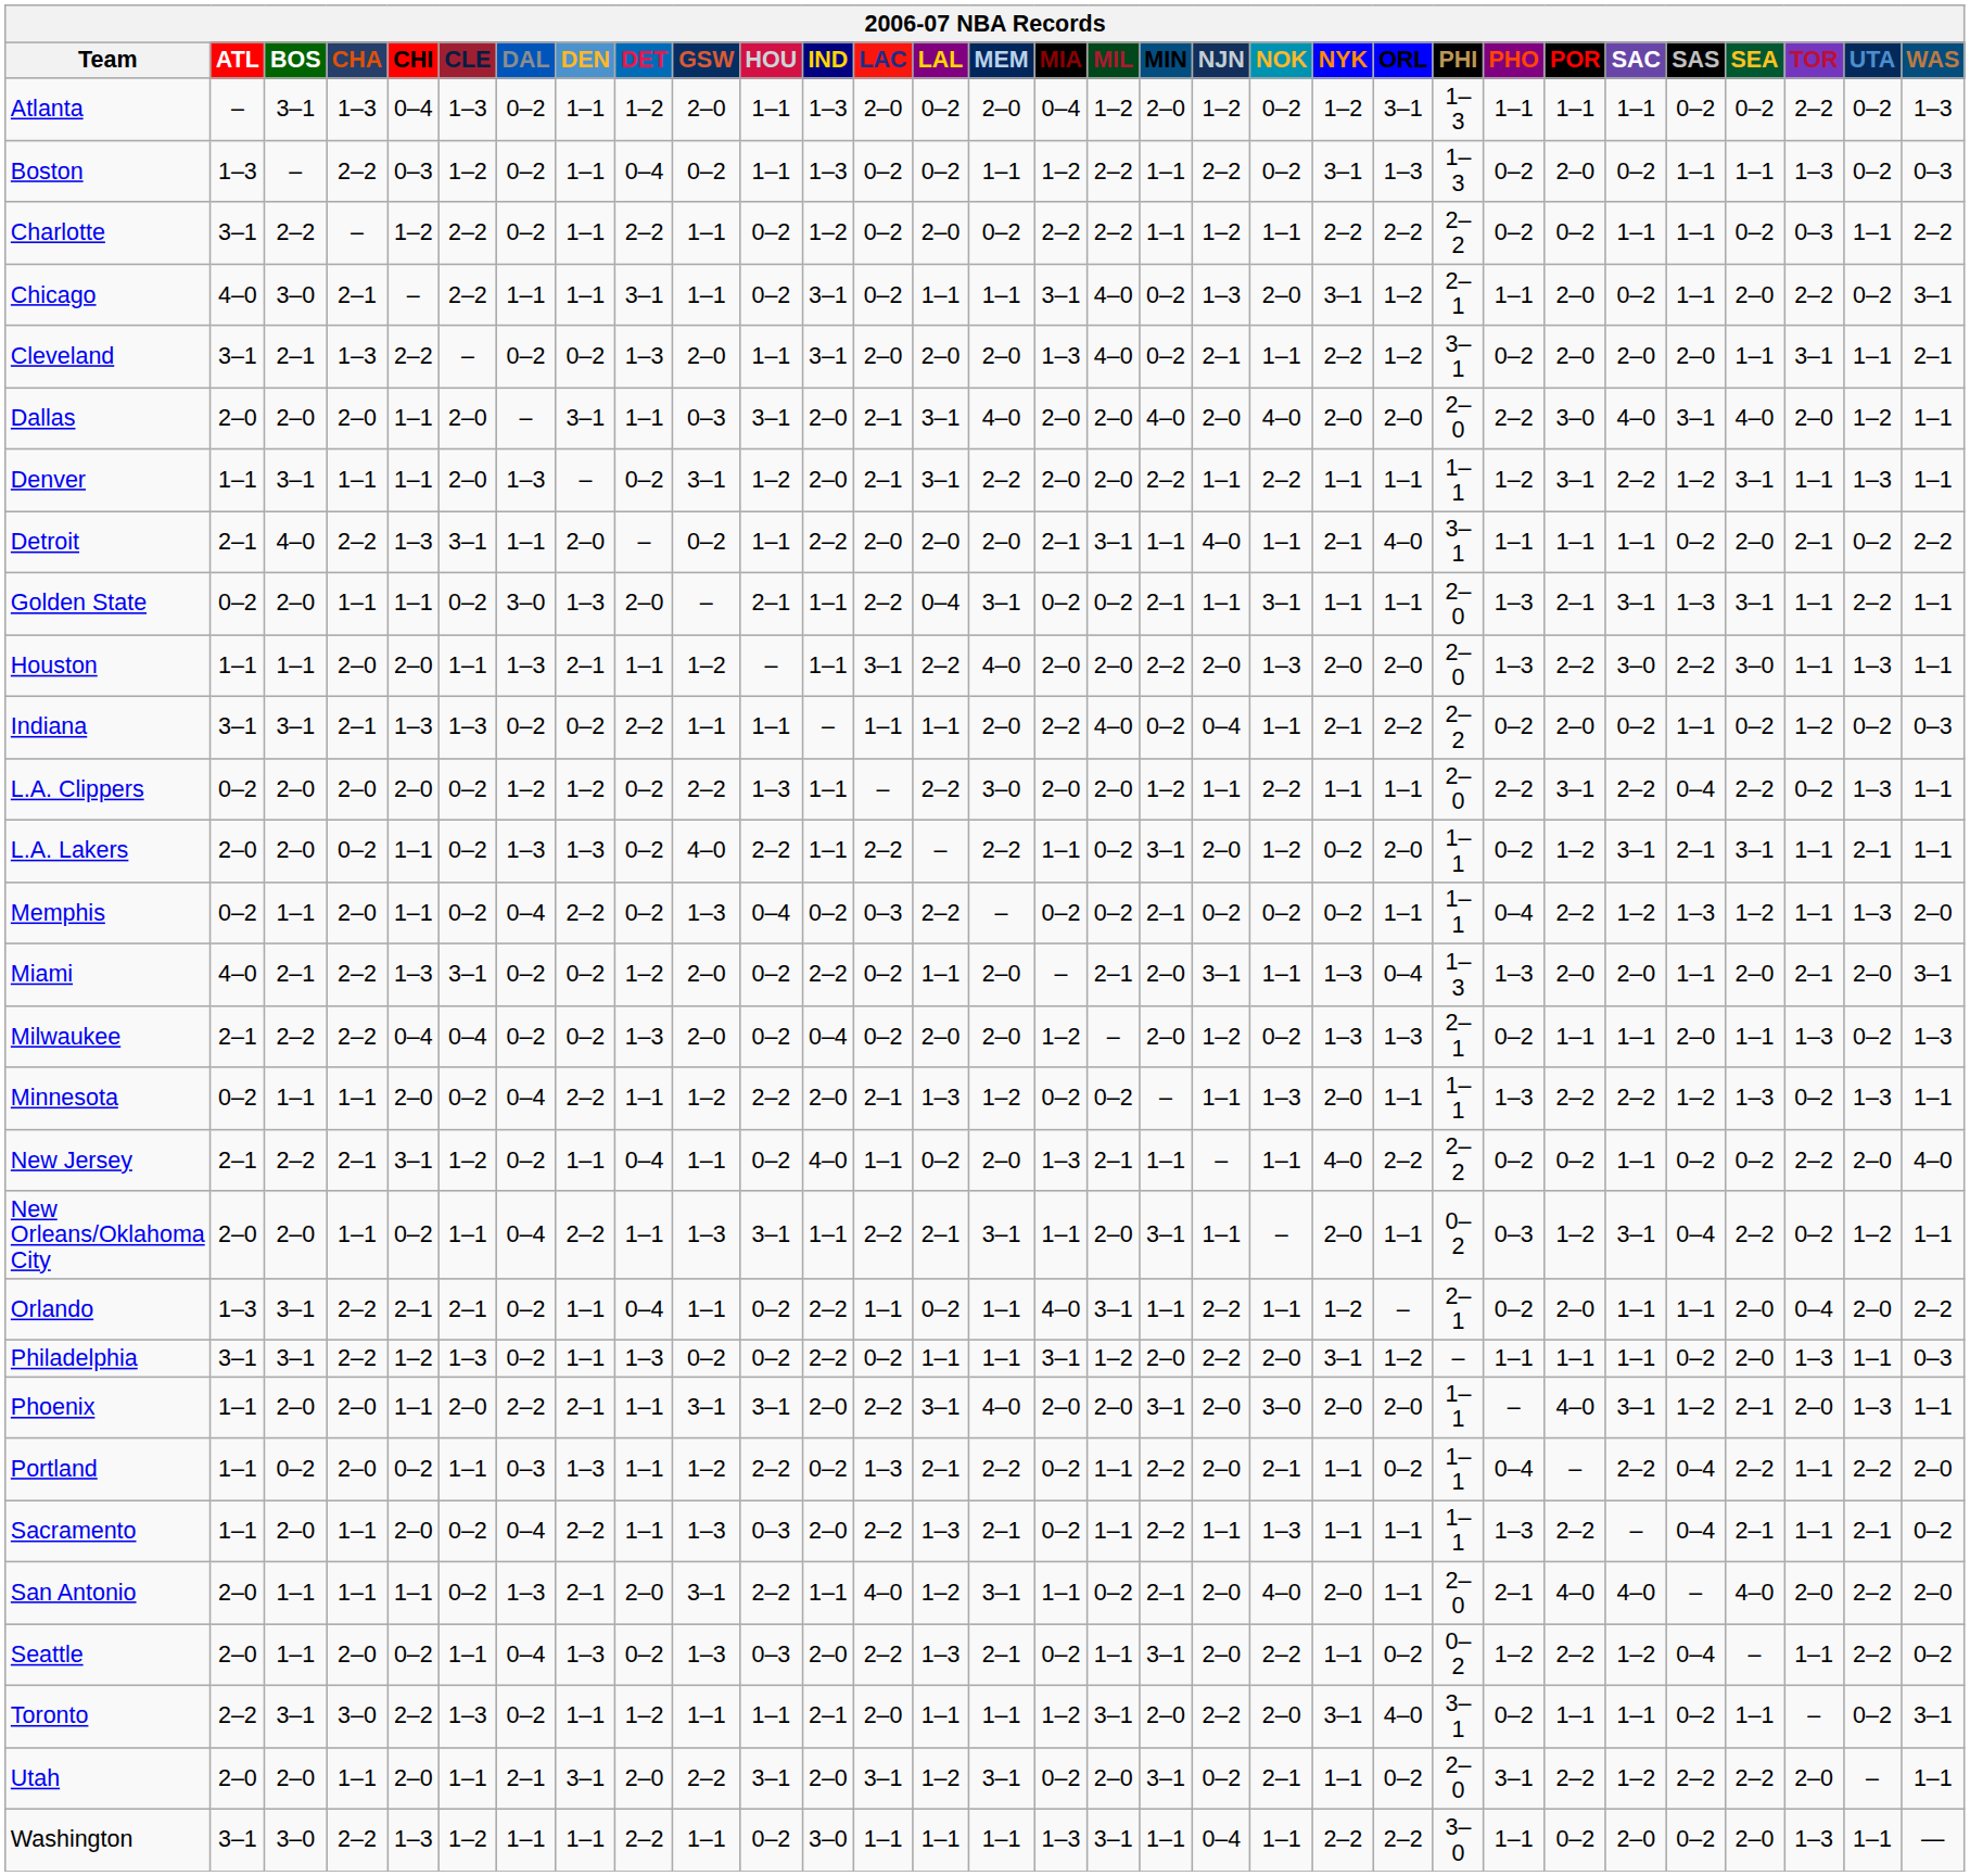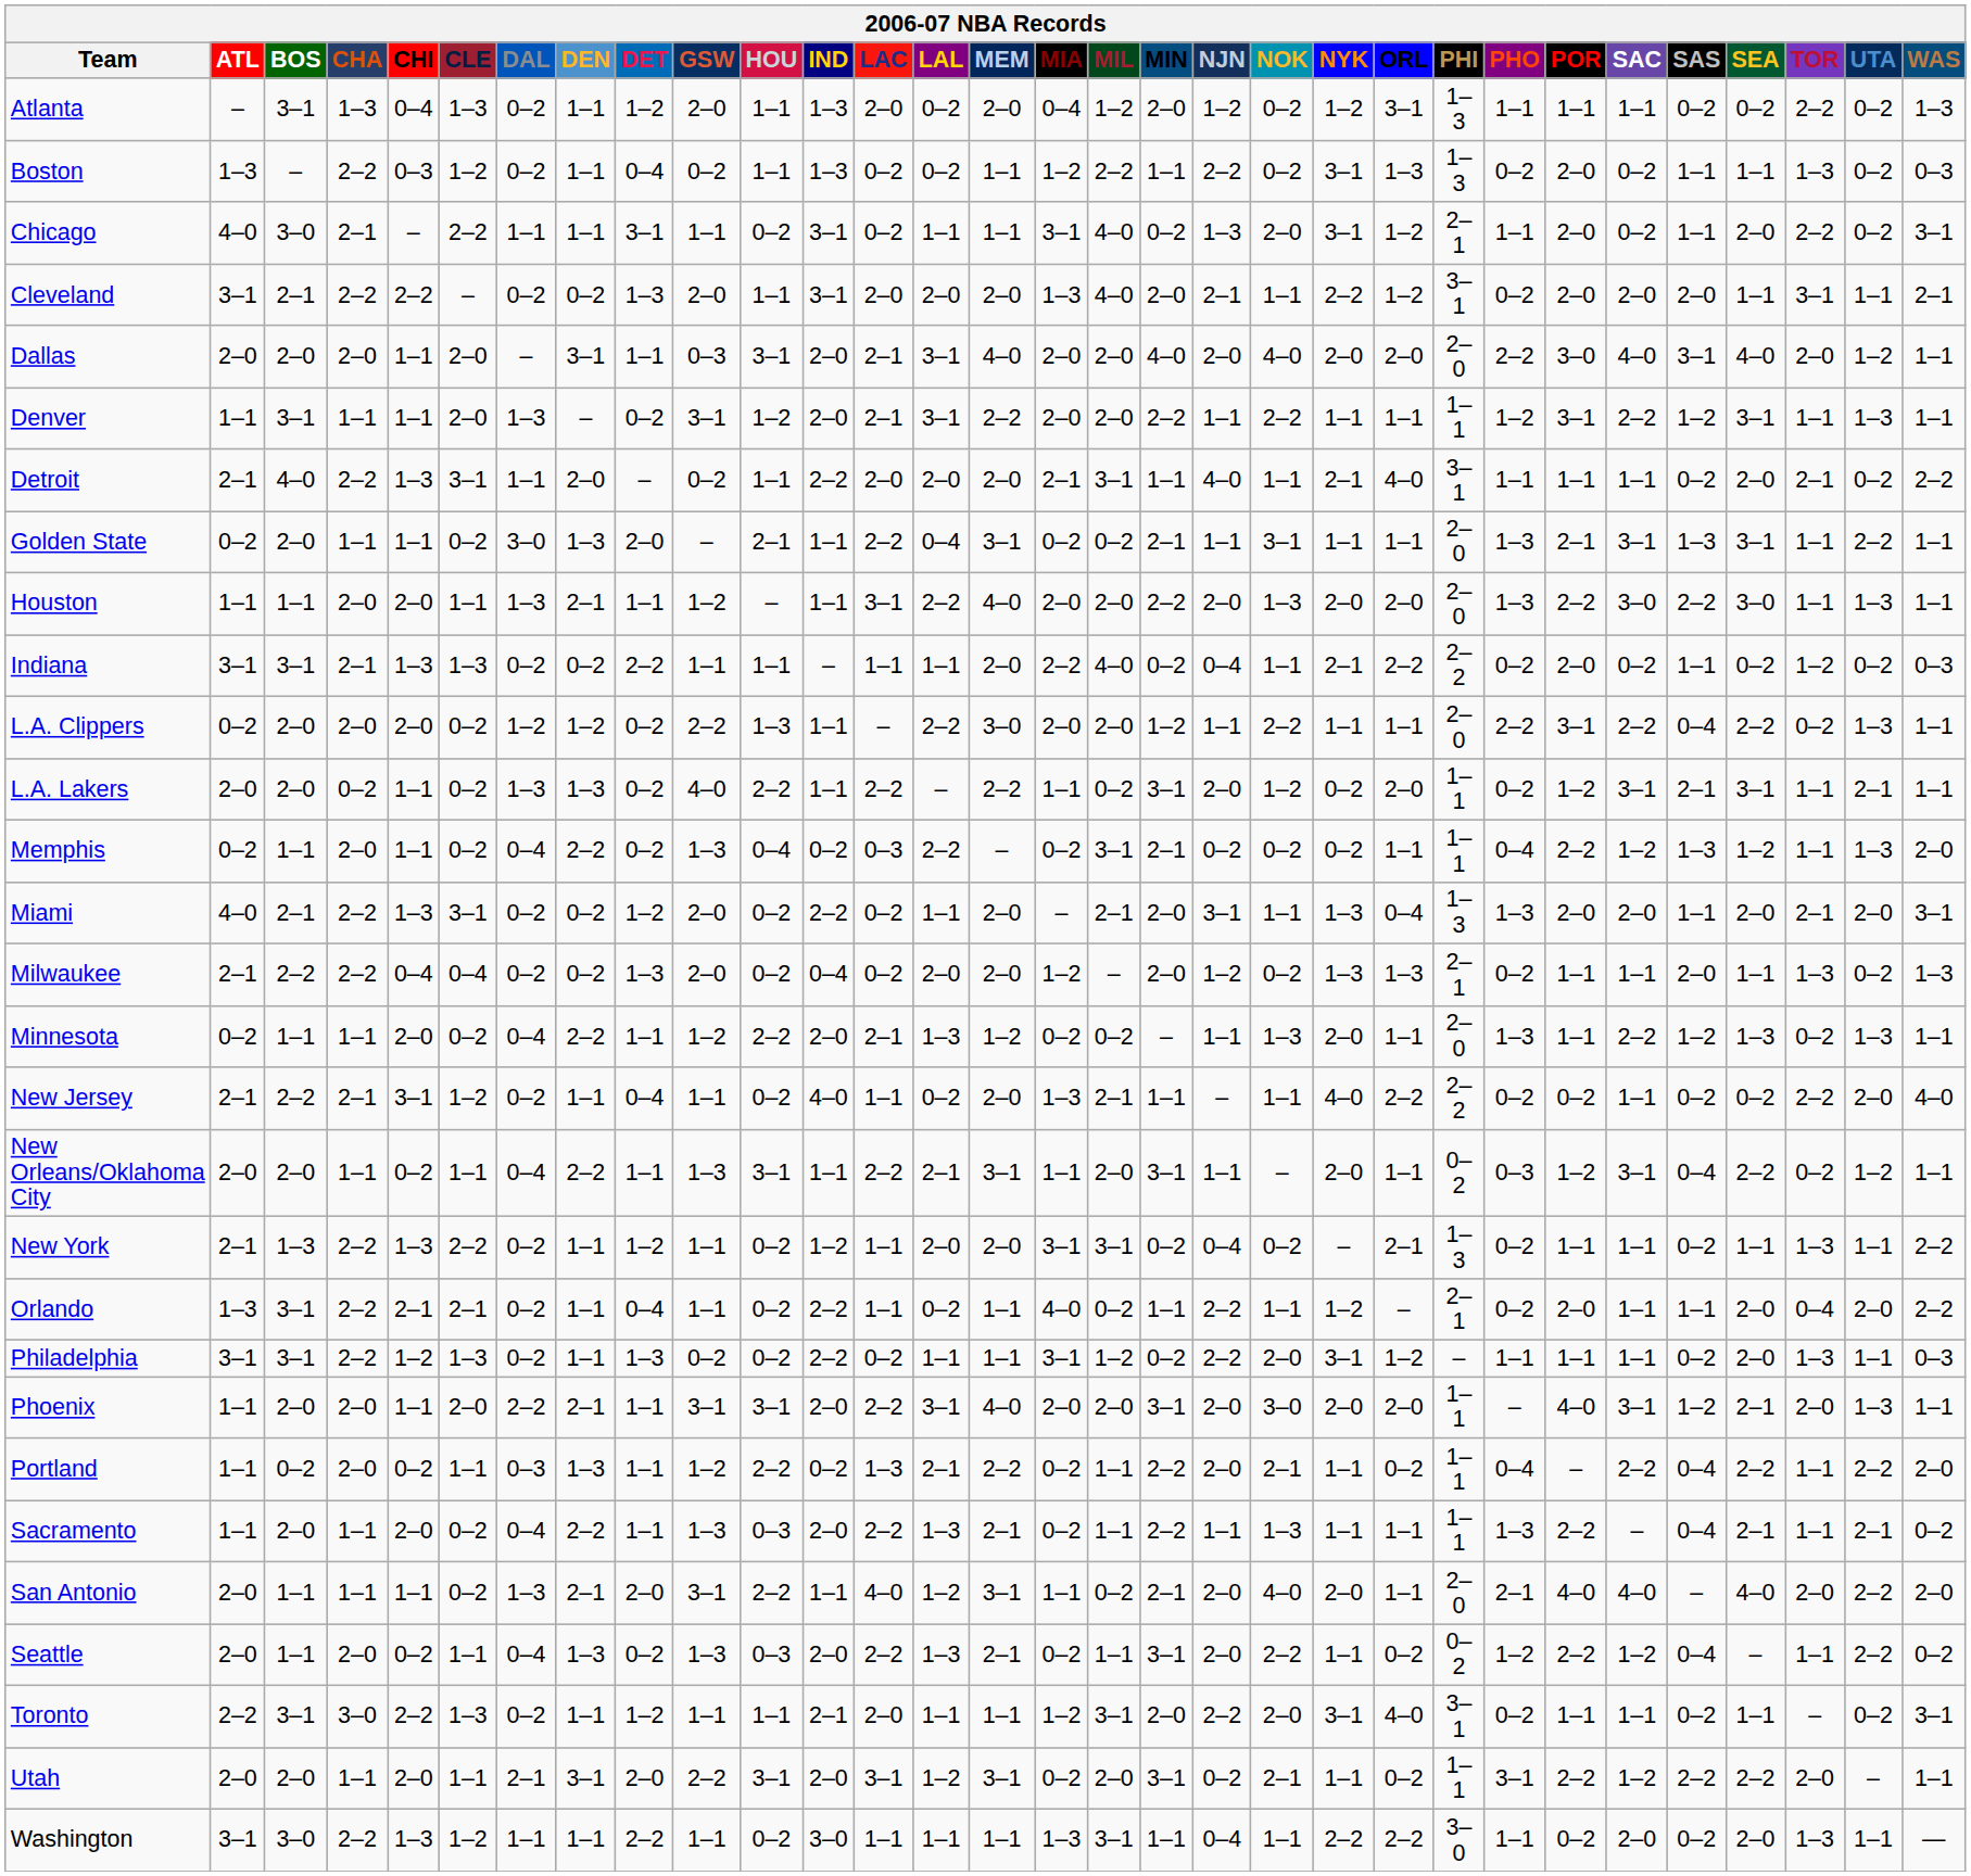- row: Charlotte | 3–1 | 2–2 | – | 1–2 | 2–2 | 0–2 | 1–1 | 2–2 | 1–1 | 0–2 | 1–2 | 0–2 | 2–0 | 0–2 | 2–2 | 2–2 | 1–1 | 1–2 | 1–1 | 2–2 | 2–2 | 2–2 | 0–2 | 0–2 | 1–1 | 1–1 | 0–2 | 0–3 | 1–1 | 2–2
Cleveland | CHA: 1–3 -> 2–2
Cleveland | MIN: 0–2 -> 2–0
Memphis | MIL: 0–2 -> 3–1
Minnesota | PHI: 1–1 -> 2–0
Minnesota | POR: 2–2 -> 1–1
+ row: New York | 2–1 | 1–3 | 2–2 | 1–3 | 2–2 | 0–2 | 1–1 | 1–2 | 1–1 | 0–2 | 1–2 | 1–1 | 2–0 | 2–0 | 3–1 | 3–1 | 0–2 | 0–4 | 0–2 | – | 2–1 | 1–3 | 0–2 | 1–1 | 1–1 | 0–2 | 1–1 | 1–3 | 1–1 | 2–2
Orlando | MIL: 3–1 -> 0–2
Philadelphia | MIN: 2–0 -> 0–2
Utah | PHI: 2–0 -> 1–1
